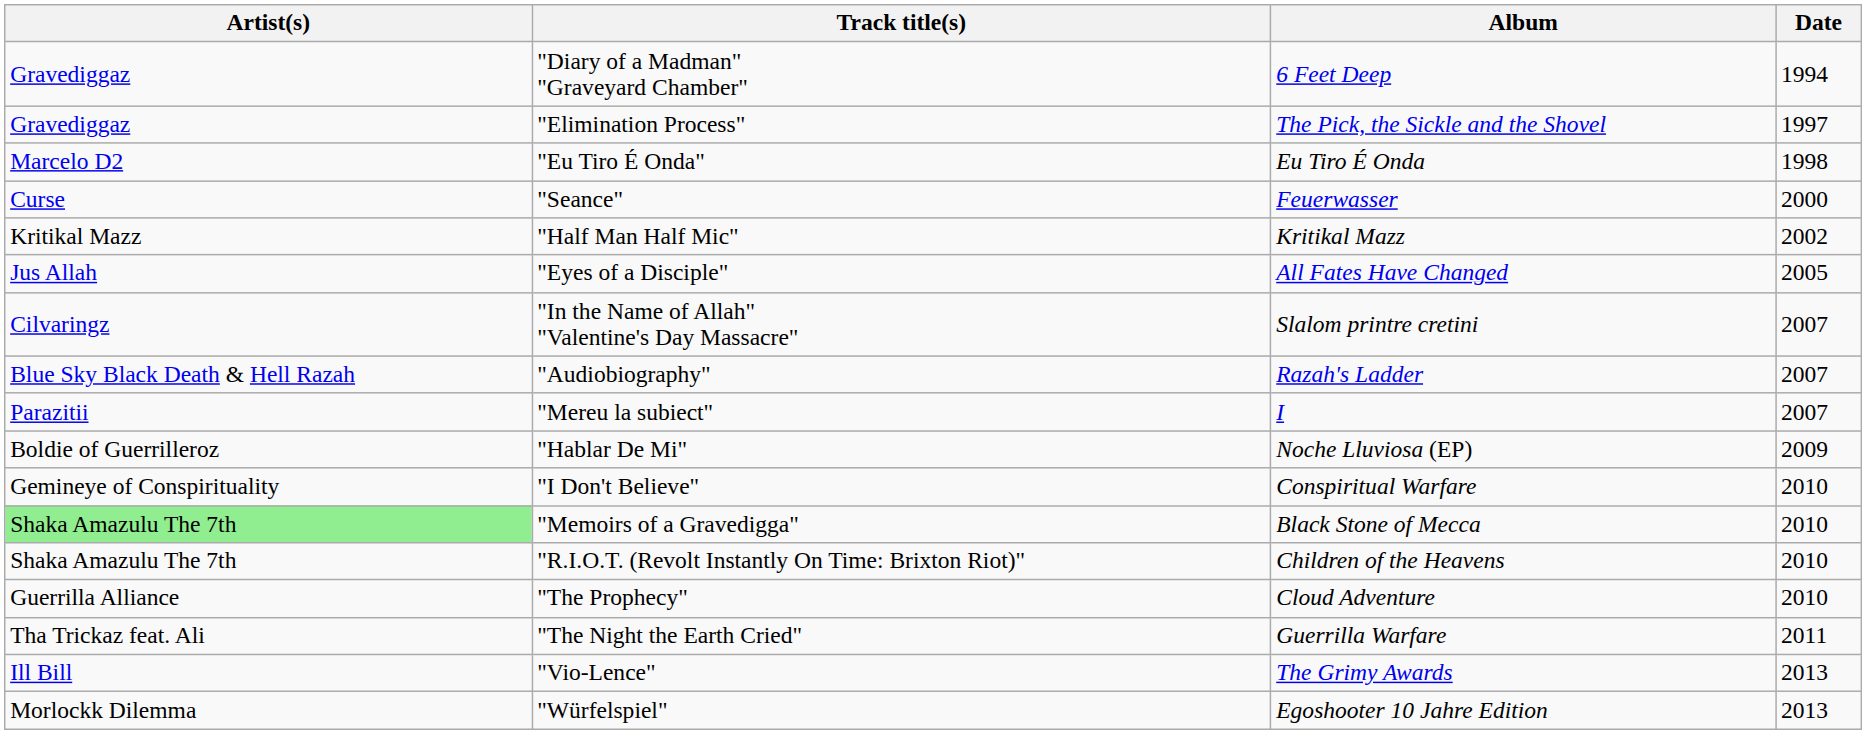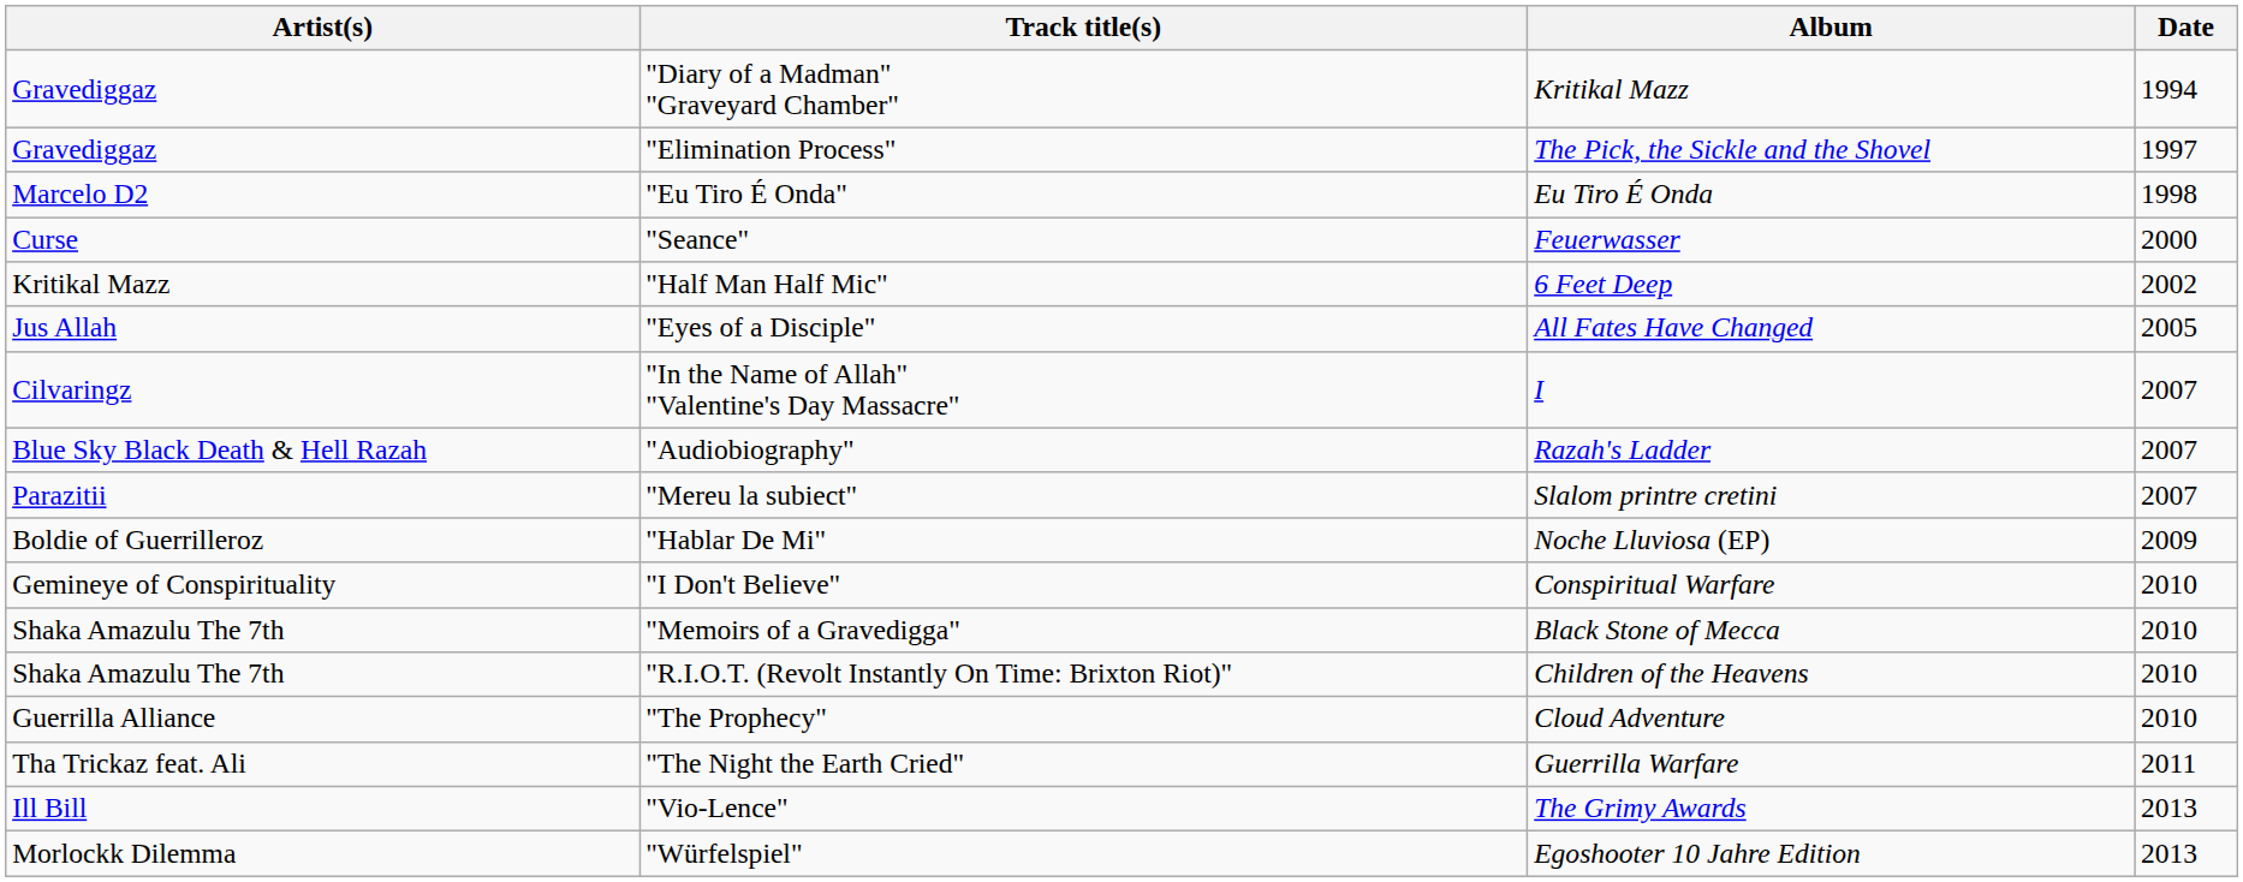"Diary of a Madman" "Graveyard Chamber" | Album: 6 Feet Deep -> Kritikal Mazz
"Half Man Half Mic" | Album: Kritikal Mazz -> 6 Feet Deep
"In the Name of Allah" "Valentine's Day Massacre" | Album: Slalom printre cretini -> I
"Mereu la subiect" | Album: I -> Slalom printre cretini
"Memoirs of a Gravedigga" | Artist(s): lightgreen background -> no background
